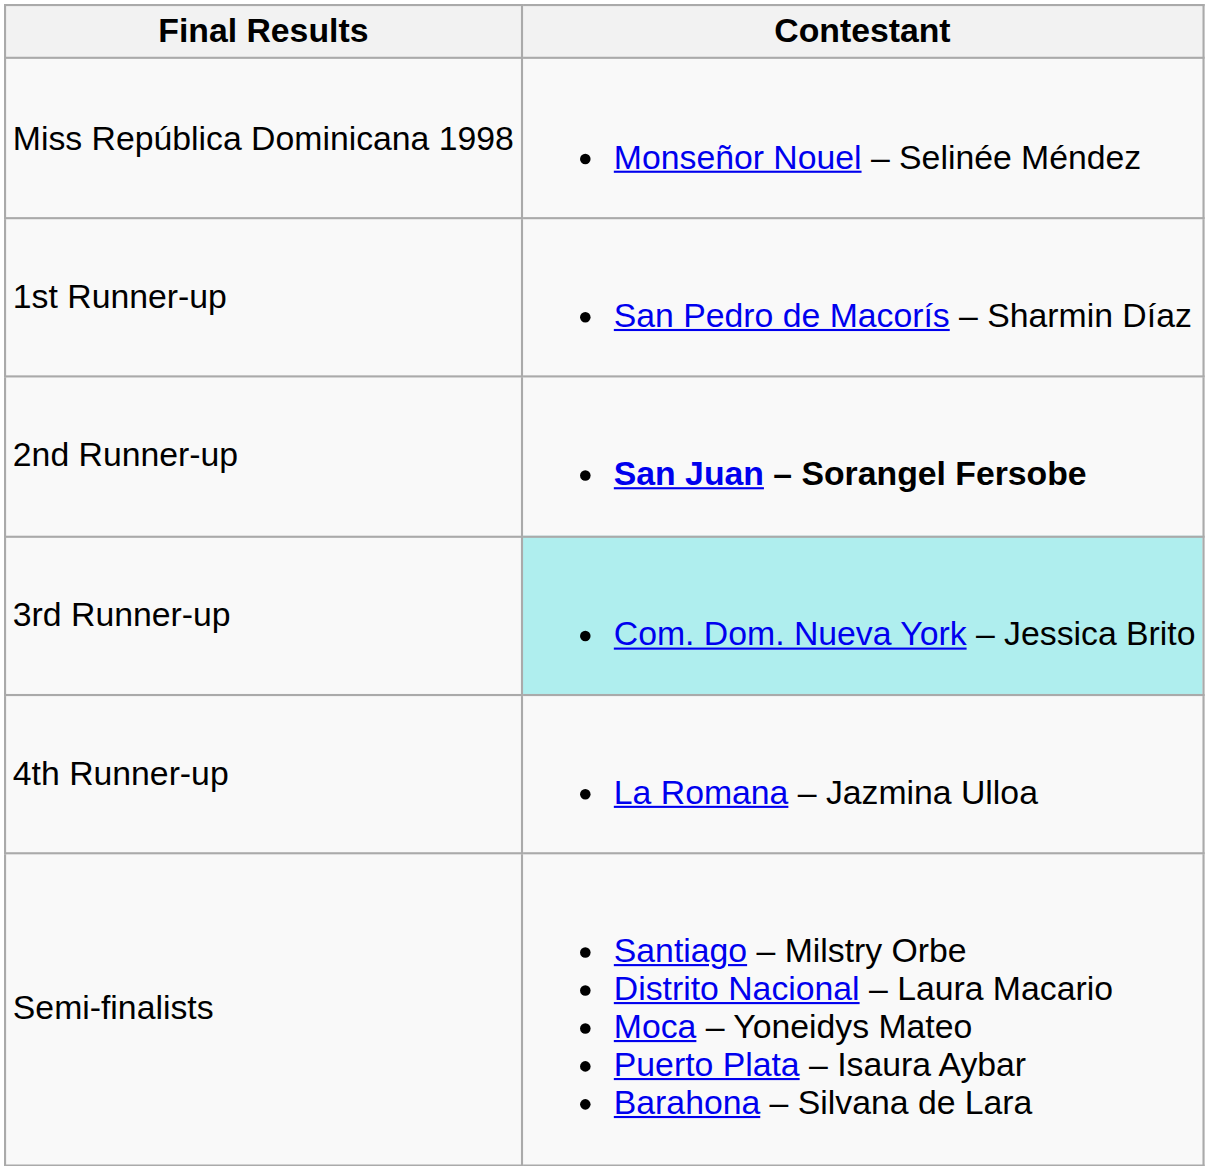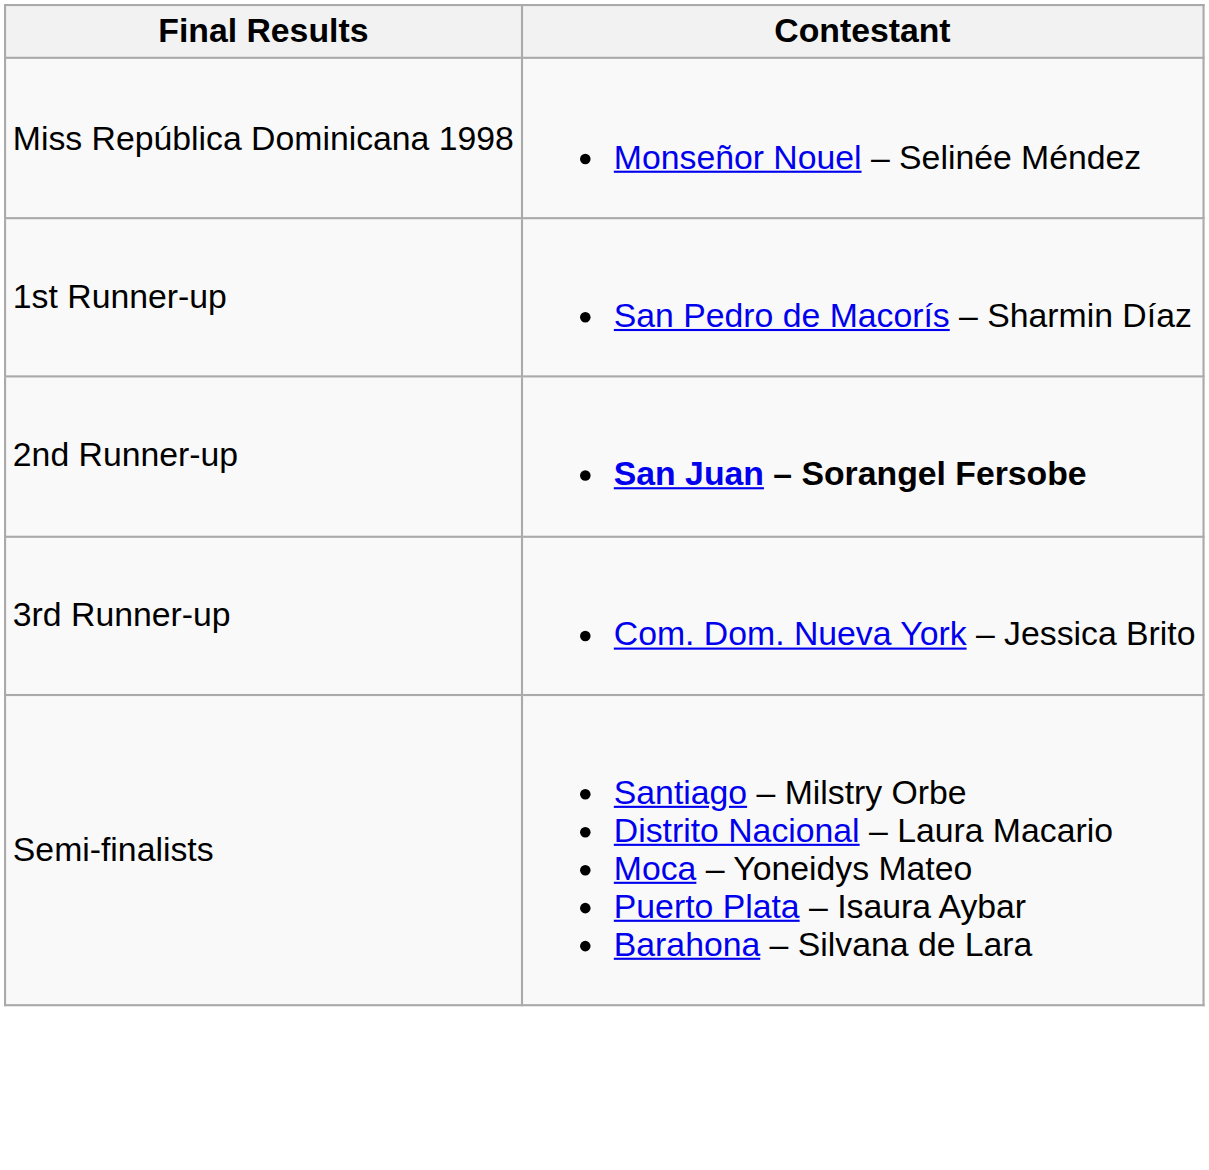3rd Runner-up | Contestant: paleturquoise background -> no background
- row: 4th Runner-up | La Romana – Jazmina Ulloa
